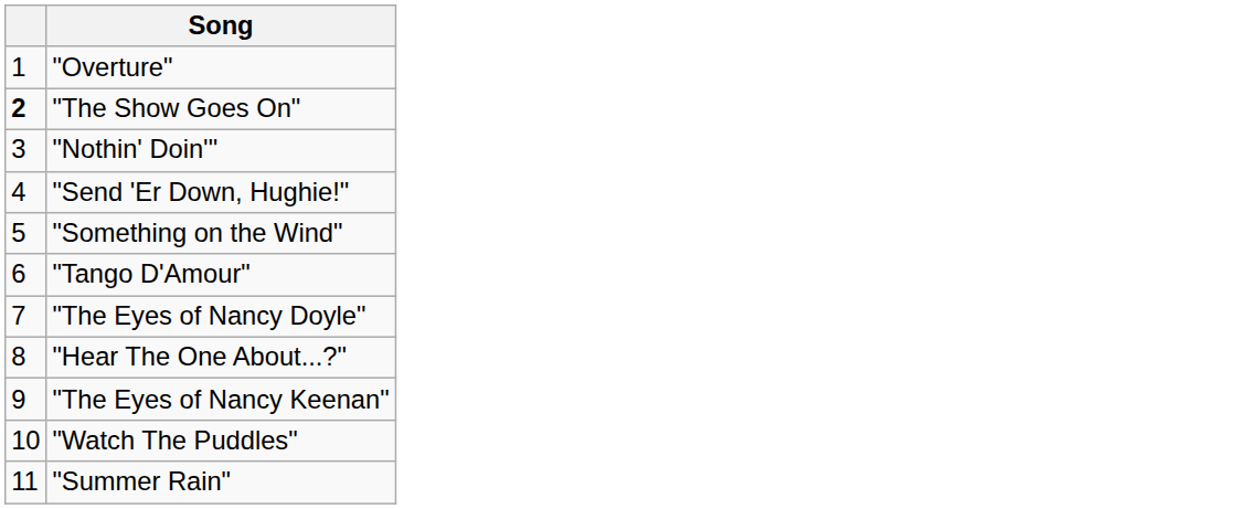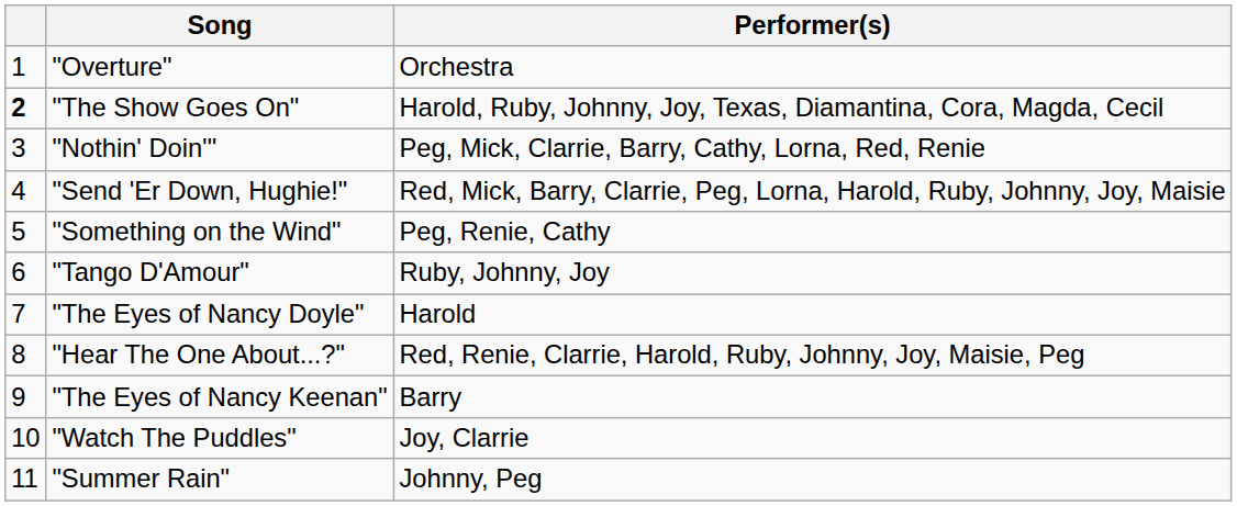+ column: Performer(s) | Orchestra | Harold, Ruby, Johnny, Joy, Texas, Diamantina, Cora, Magda, Cecil | Peg, Mick, Clarrie, Barry, Cathy, Lorna, Red, Renie | Red, Mick, Barry, Clarrie, Peg, Lorna, Harold, Ruby, Johnny, Joy, Maisie | Peg, Renie, Cathy | Ruby, Johnny, Joy | Harold | Red, Renie, Clarrie, Harold, Ruby, Johnny, Joy, Maisie, Peg | Barry | Joy, Clarrie | Johnny, Peg
